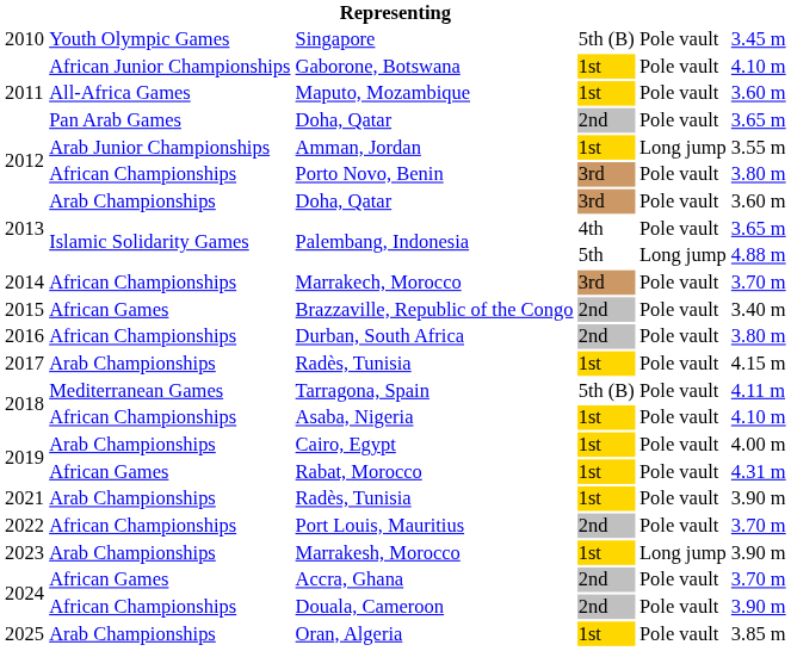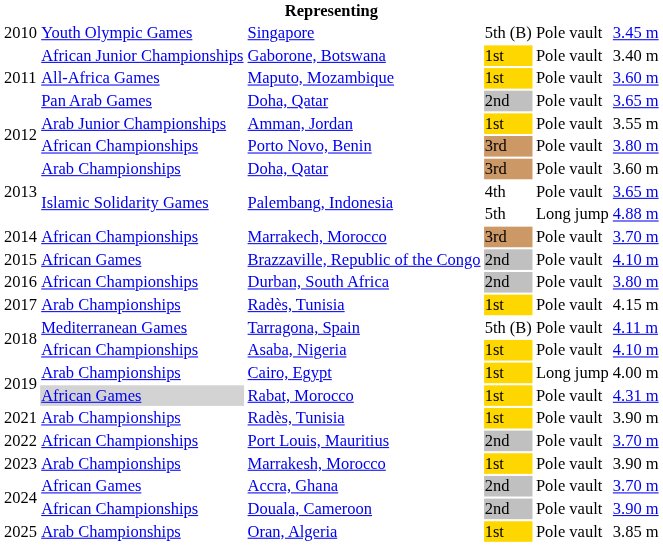Gaborone, Botswana | column 6: 4.10 m -> 3.40 m
Amman, Jordan | column 5: Long jump -> Pole vault
Brazzaville, Republic of the Congo | column 6: 3.40 m -> 4.10 m
Cairo, Egypt | column 5: Pole vault -> Long jump
Rabat, Morocco | column 2: no background -> lightgrey background
Marrakesh, Morocco | column 5: Long jump -> Pole vault
